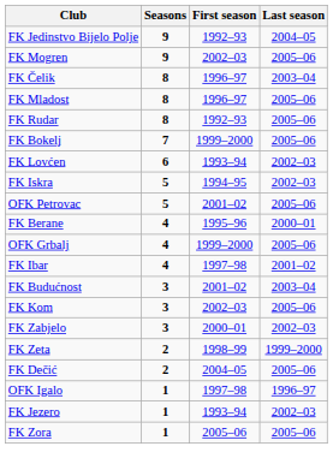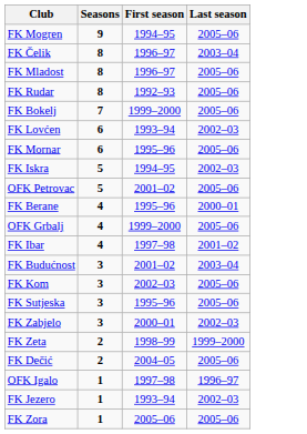- row: FK Jedinstvo Bijelo Polje | 9 | 1992–93 | 2004–05
FK Mogren | First season: 2002–03 -> 1994–95
+ row: FK Mornar | 6 | 1995–96 | 2005–06
+ row: FK Sutjeska | 3 | 1995–96 | 2005–06
